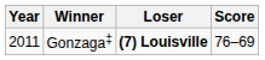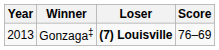Gonzaga‡ | Year: 2011 -> 2013
